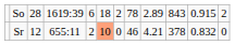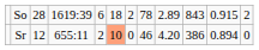Sr | column 9: 4.21 -> 4.20
Sr | column 10: 378 -> 386
Sr | column 11: 0.832 -> 0.894
